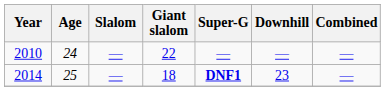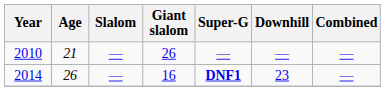2010 | Age: 24 -> 21
2010 | Giant slalom: 22 -> 26
2014 | Age: 25 -> 26
2014 | Giant slalom: 18 -> 16
